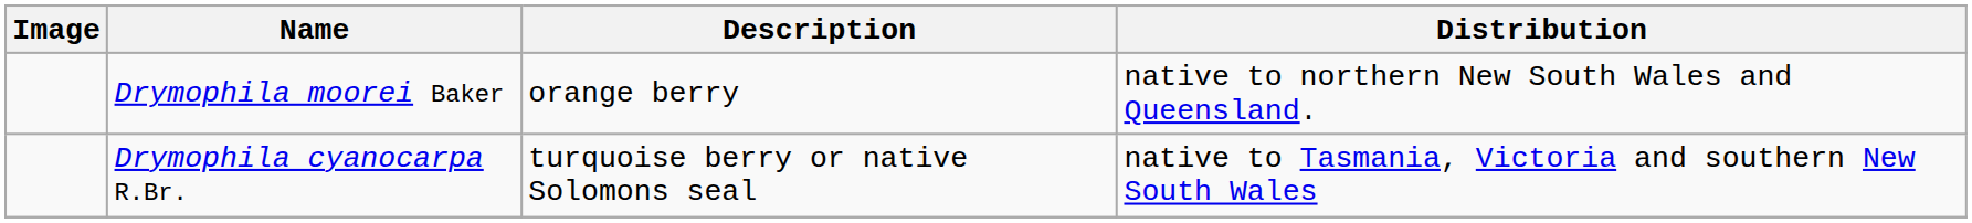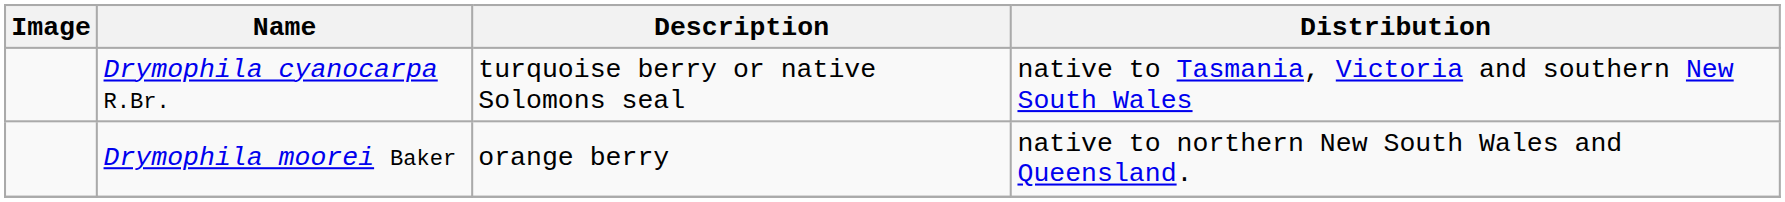rows swapped: Drymophila cyanocarpa R.Br. <-> Drymophila moorei Baker
